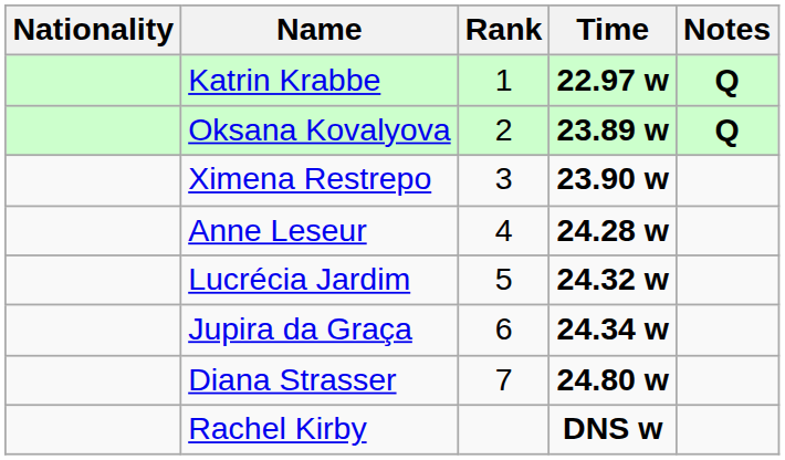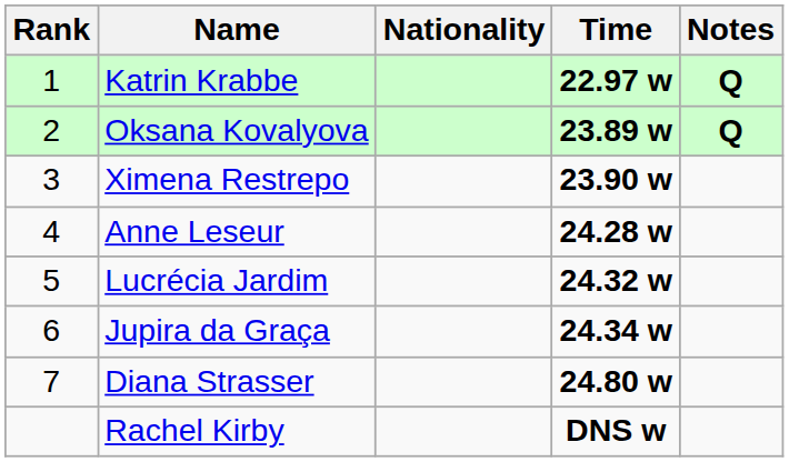columns swapped: Rank <-> Nationality
